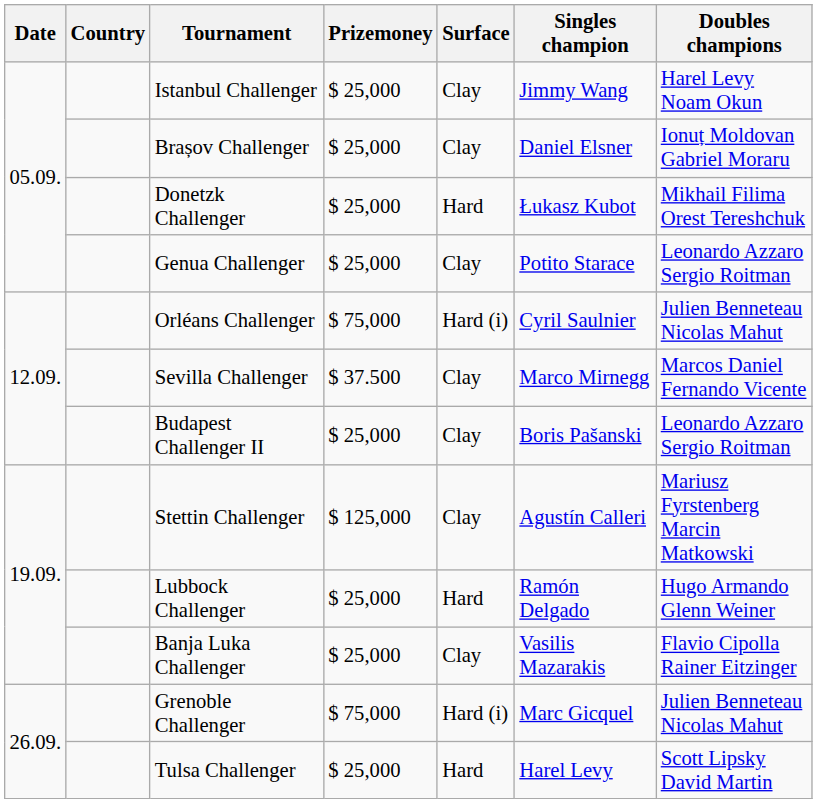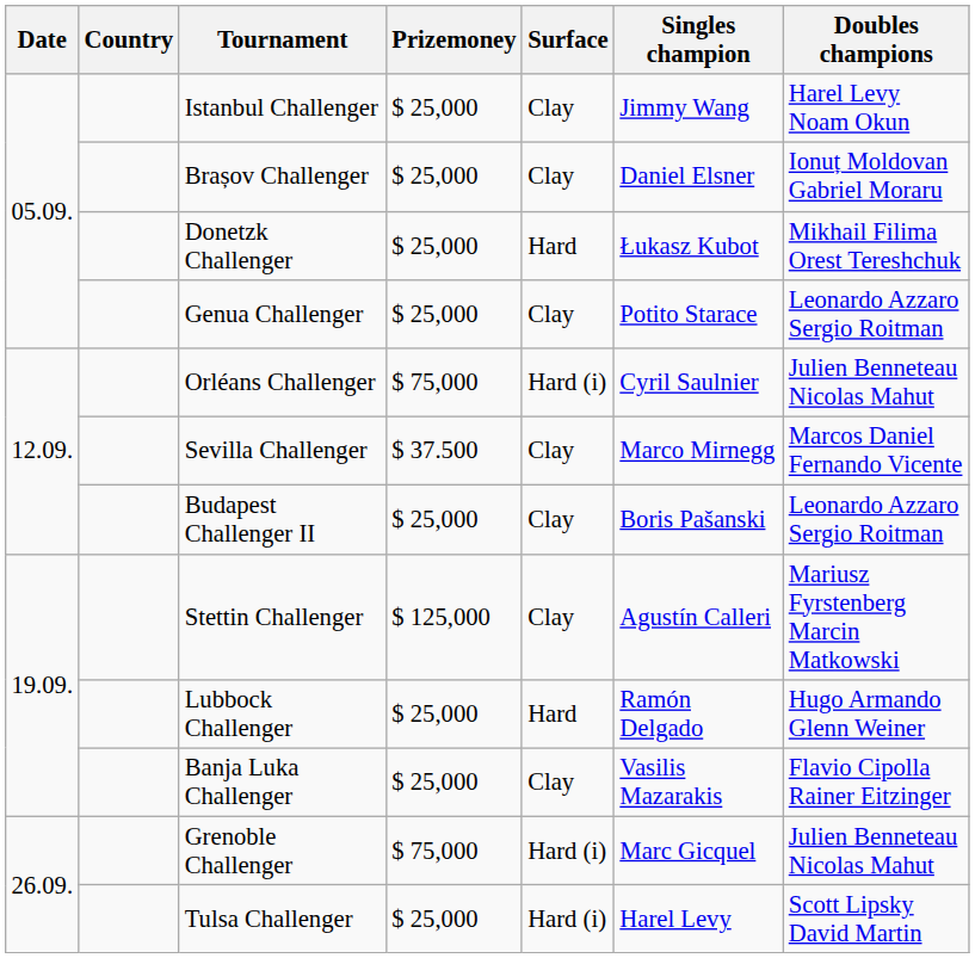Tulsa Challenger | Surface: Hard -> Hard (i)
